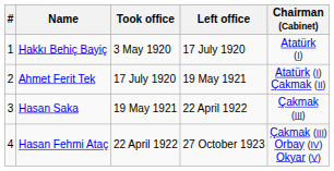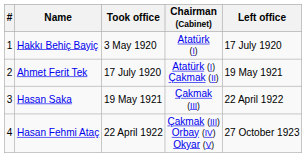columns swapped: Left office <-> Chairman (Cabinet)
